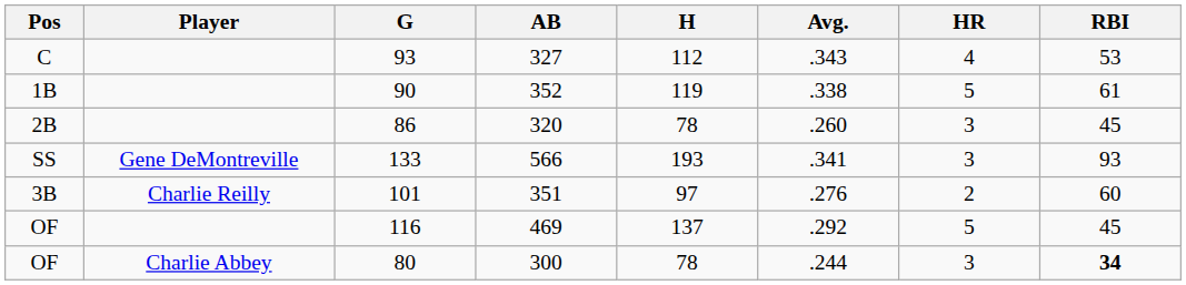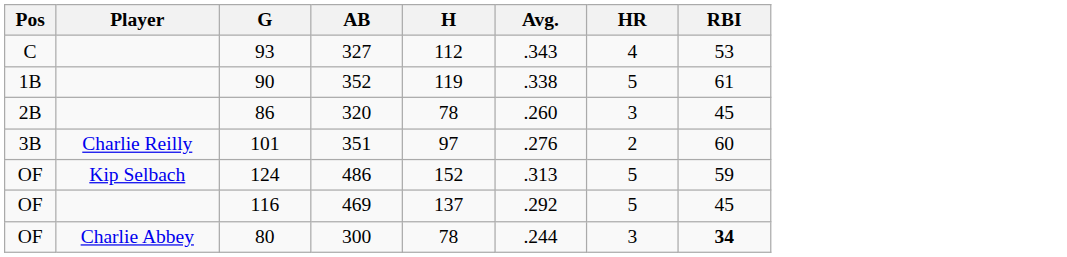- row: SS | Gene DeMontreville | 133 | 566 | 193 | .341 | 3 | 93
+ row: OF | Kip Selbach | 124 | 486 | 152 | .313 | 5 | 59
